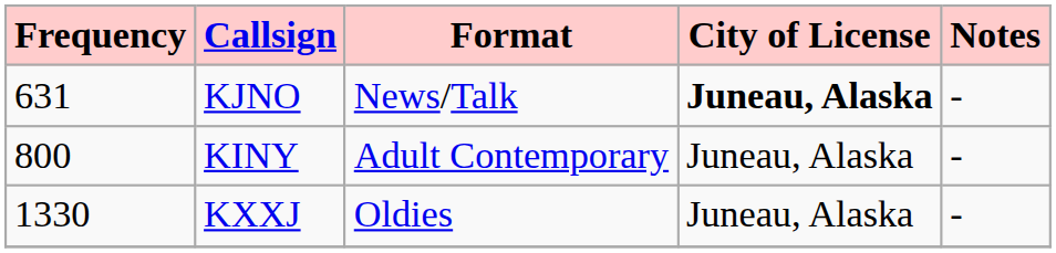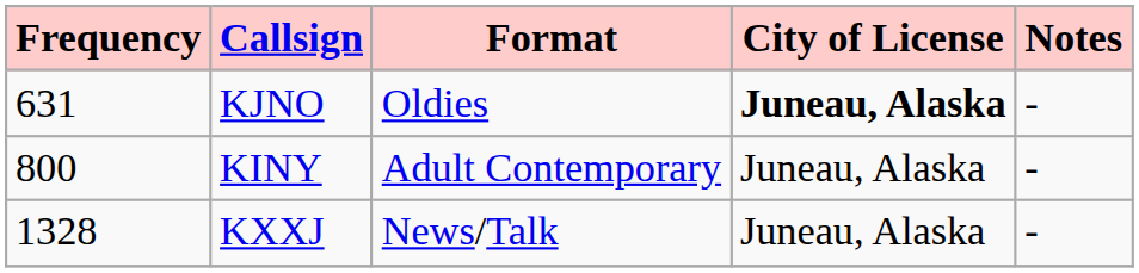KJNO | Format: News/Talk -> Oldies
KXXJ | Frequency: 1330 -> 1328
KXXJ | Format: Oldies -> News/Talk
